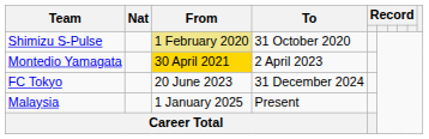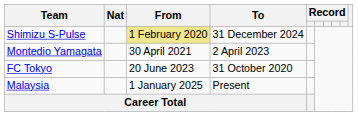Shimizu S-Pulse | To: 31 October 2020 -> 31 December 2024
Montedio Yamagata | From: gold background -> no background
FC Tokyo | To: 31 December 2024 -> 31 October 2020
